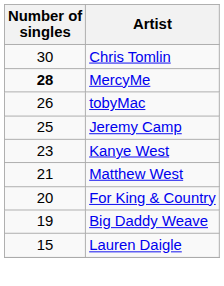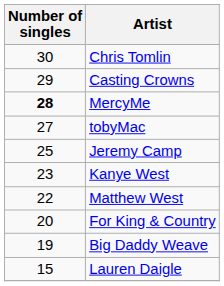+ row: 29 | Casting Crowns
tobyMac | Number of singles: 26 -> 27
Matthew West | Number of singles: 21 -> 22
